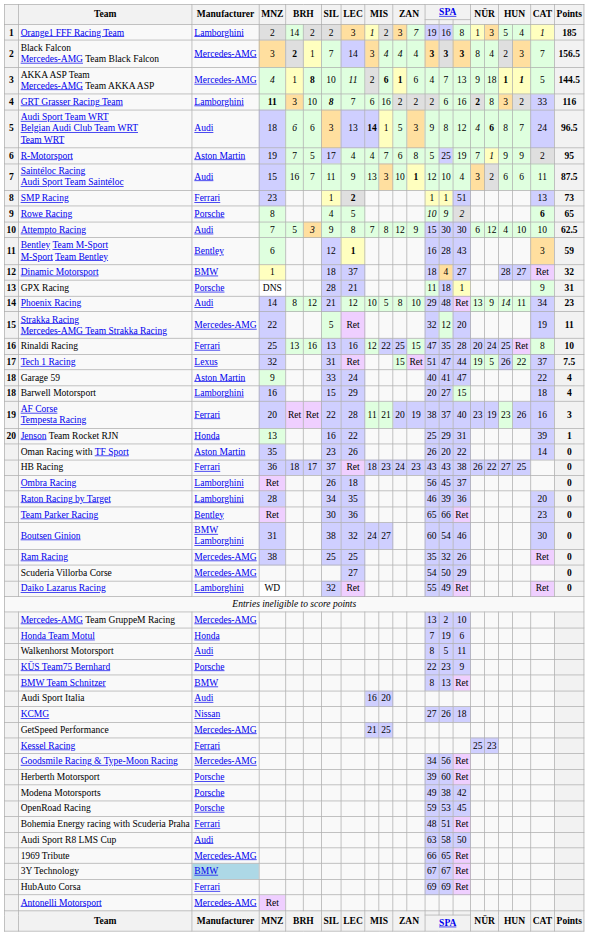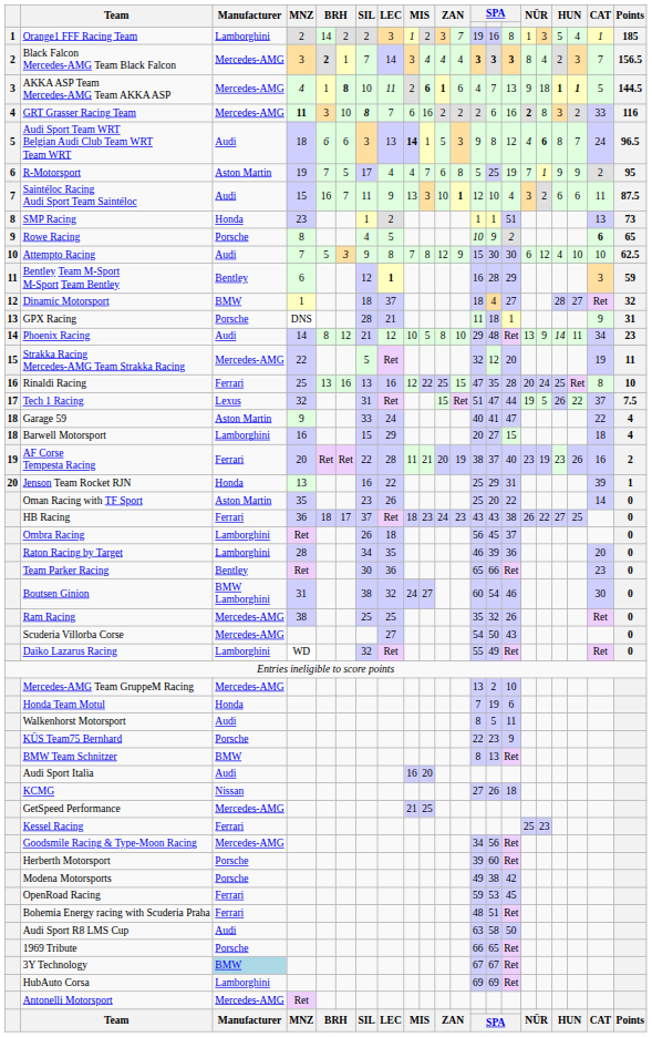GRT Grasser Racing Team | Manufacturer: Lamborghini -> Mercedes-AMG
SMP Racing | Manufacturer: Ferrari -> Honda
SMP Racing | LEC: bold -> normal
Bentley Team M-Sport M-Sport Team Bentley | column 15: 43 -> 29
AF Corse Tempesta Racing | Points: 3 -> 2
Oman Racing with TF Sport | column 13: 26 -> 25
Scuderia Villorba Corse | column 15: 29 -> 43
OpenRoad Racing | Manufacturer: Porsche -> Ferrari
1969 Tribute | Manufacturer: Mercedes-AMG -> Porsche
HubAuto Corsa | Manufacturer: Ferrari -> Lamborghini
